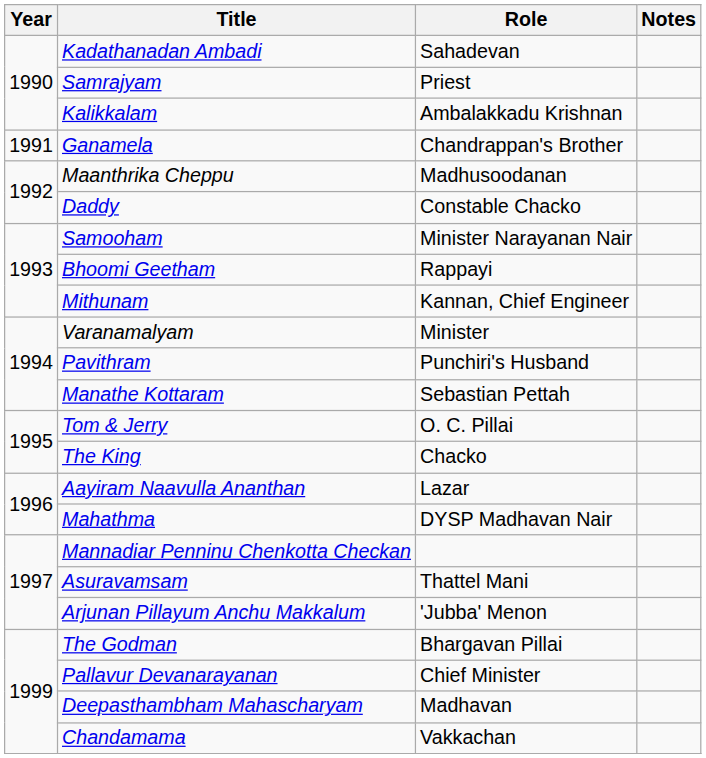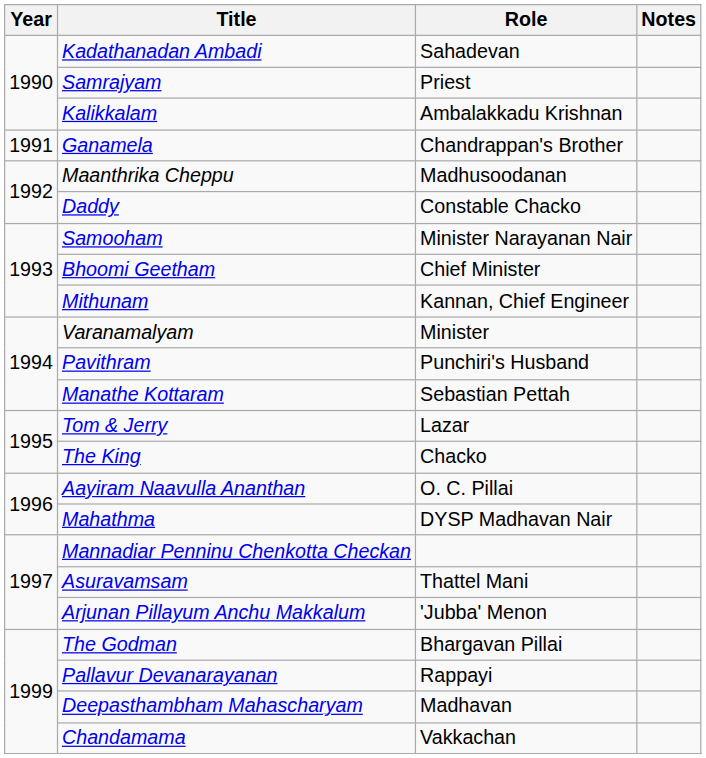Bhoomi Geetham | Role: Rappayi -> Chief Minister
Tom & Jerry | Role: O. C. Pillai -> Lazar
Aayiram Naavulla Ananthan | Role: Lazar -> O. C. Pillai
Pallavur Devanarayanan | Role: Chief Minister -> Rappayi
